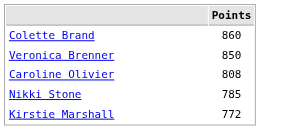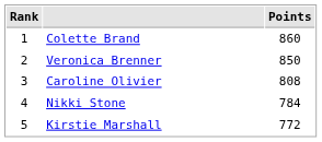+ column: Rank | 1 | 2 | 3 | 4 | 5
Nikki Stone | Points: 785 -> 784
